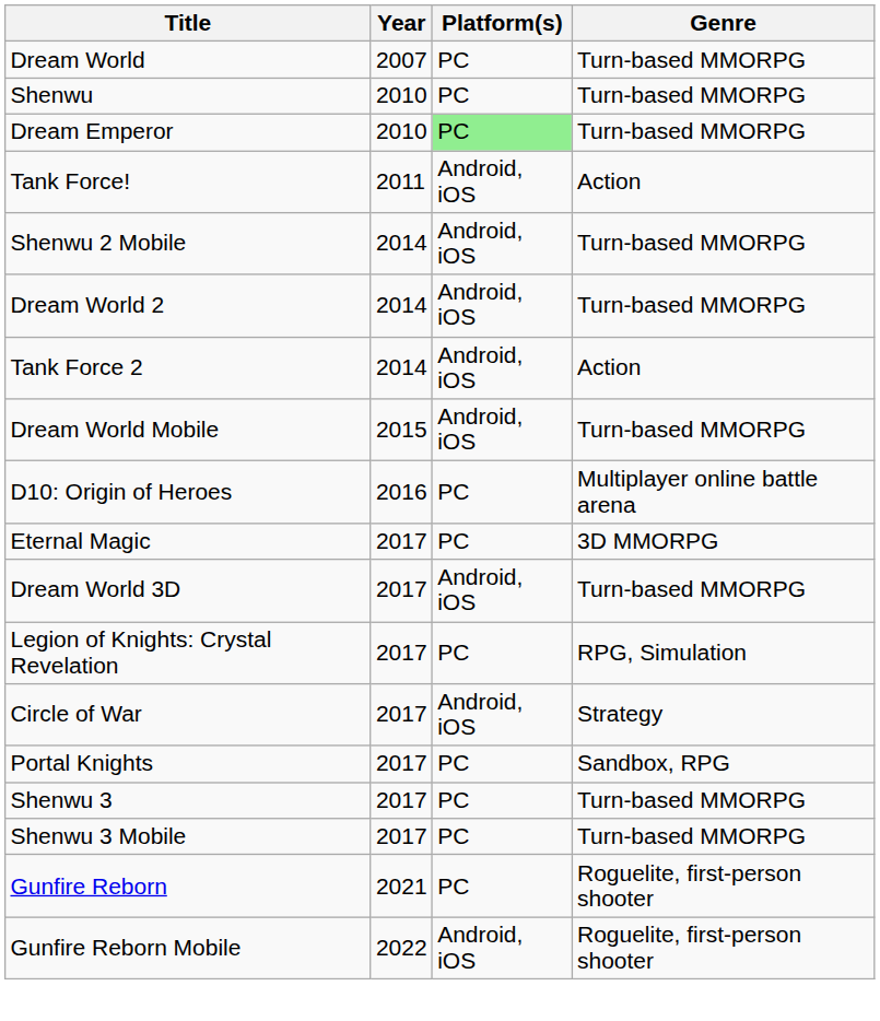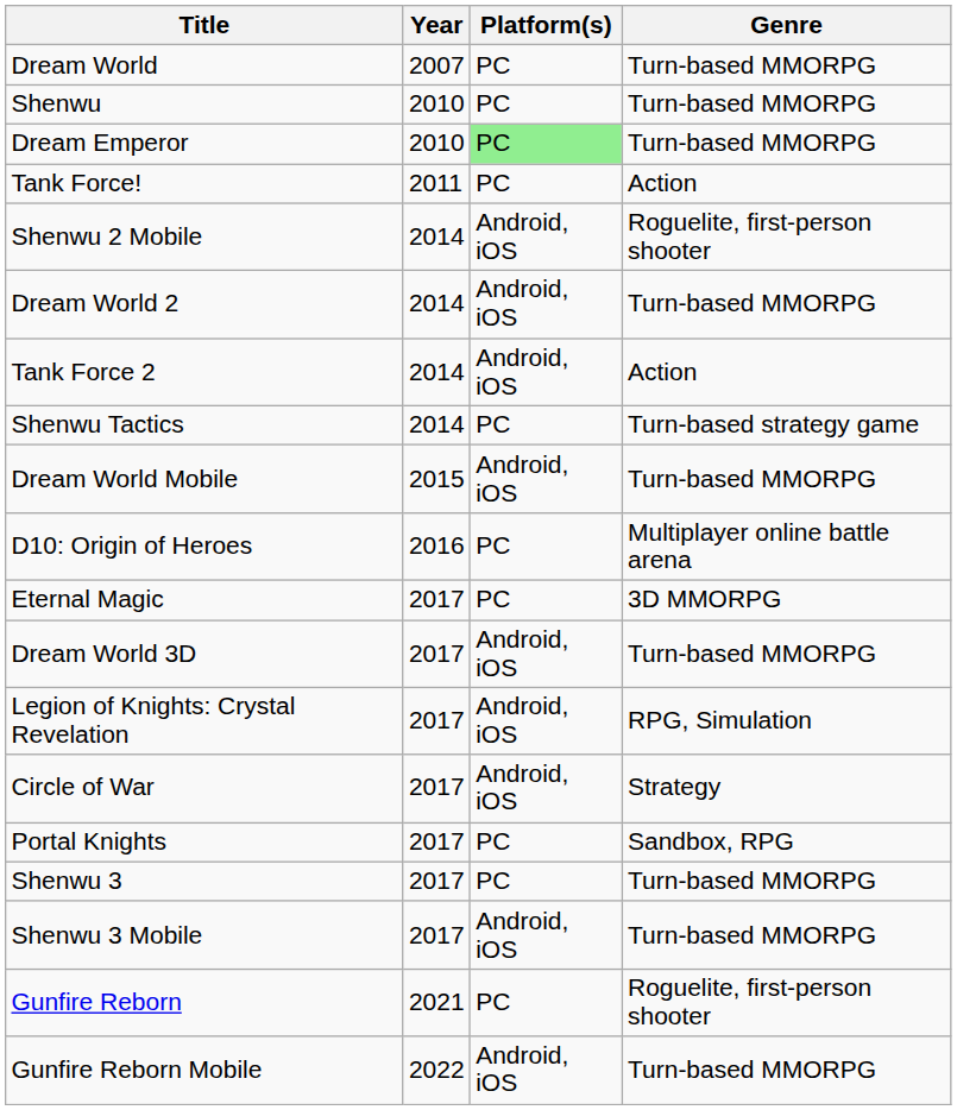Tank Force! | Platform(s): Android, iOS -> PC
Shenwu 2 Mobile | Genre: Turn-based MMORPG -> Roguelite, first-person shooter
+ row: Shenwu Tactics | 2014 | PC | Turn-based strategy game
Legion of Knights: Crystal Revelation | Platform(s): PC -> Android, iOS
Shenwu 3 Mobile | Platform(s): PC -> Android, iOS
Gunfire Reborn Mobile | Genre: Roguelite, first-person shooter -> Turn-based MMORPG
